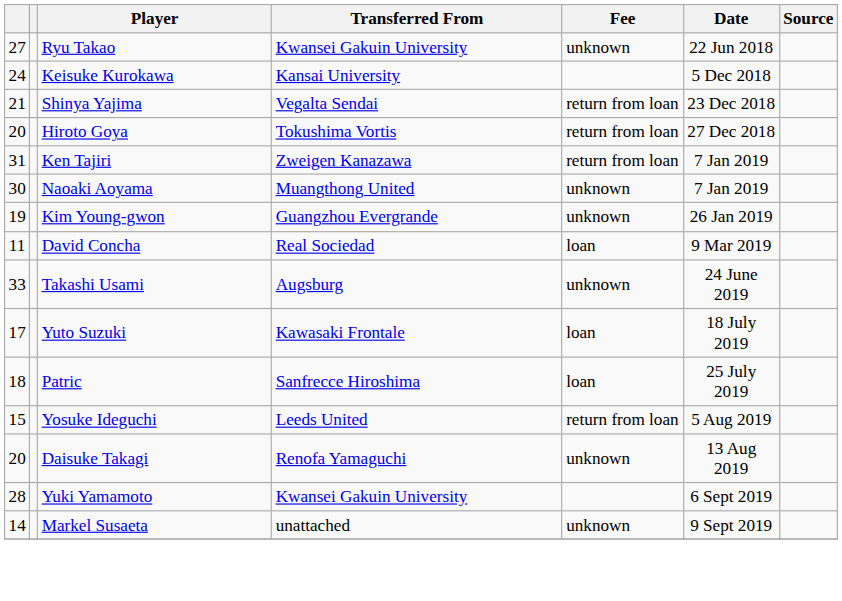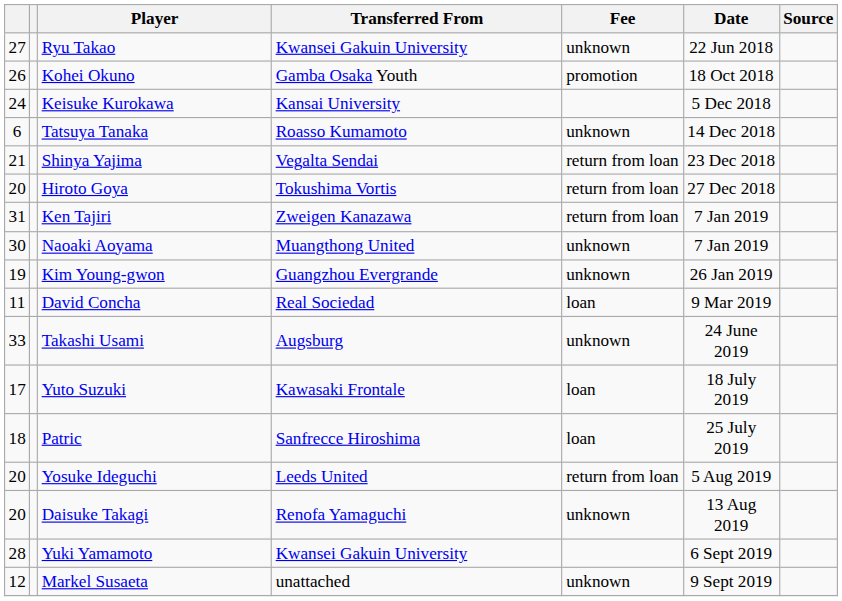+ row: 26 | Kohei Okuno | Gamba Osaka Youth | promotion | 18 Oct 2018
+ row: 6 | Tatsuya Tanaka | Roasso Kumamoto | unknown | 14 Dec 2018
Yosuke Ideguchi | column 1: 15 -> 20
Markel Susaeta | column 1: 14 -> 12
